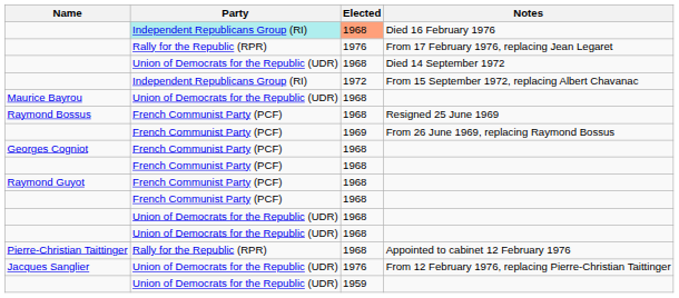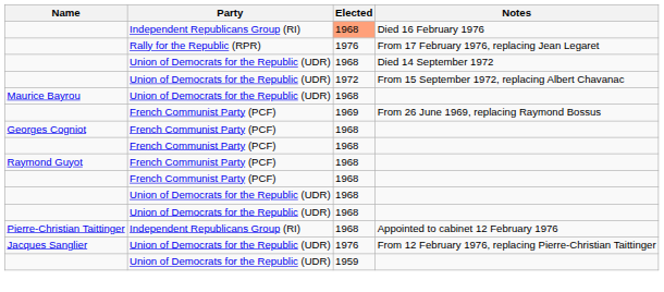Died 16 February 1976 | Party: paleturquoise background -> no background
From 15 September 1972, replacing Albert Chavanac | Party: Independent Republicans Group (RI) -> Union of Democrats for the Republic (UDR)
- row: Raymond Bossus | French Communist Party (PCF) | 1968 | Resigned 25 June 1969
Appointed to cabinet 12 February 1976 | Party: Rally for the Republic (RPR) -> Independent Republicans Group (RI)
